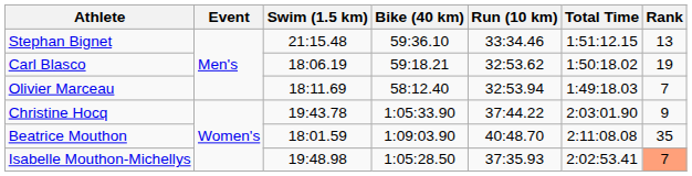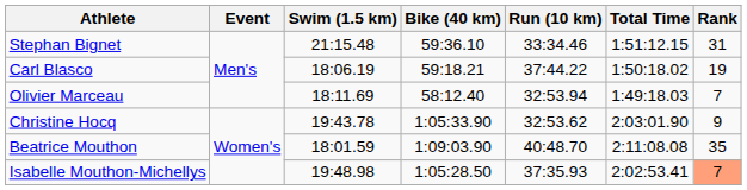Stephan Bignet | Rank: 13 -> 31
Carl Blasco | Run (10 km): 32:53.62 -> 37:44.22
Christine Hocq | Run (10 km): 37:44.22 -> 32:53.62
